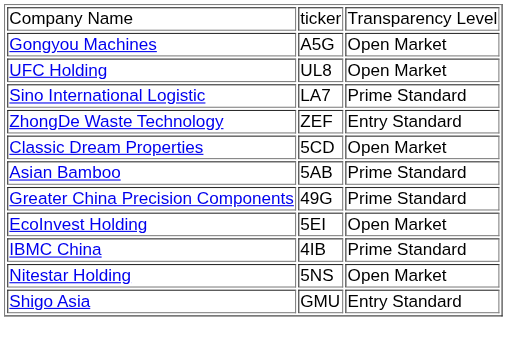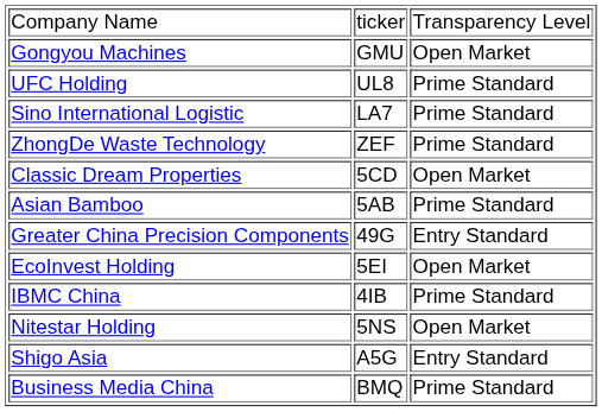Gongyou Machines | column 2: A5G -> GMU
UFC Holding | column 3: Open Market -> Prime Standard
ZhongDe Waste Technology | column 3: Entry Standard -> Prime Standard
Greater China Precision Components | column 3: Prime Standard -> Entry Standard
Shigo Asia | column 2: GMU -> A5G
+ row: Business Media China | BMQ | Prime Standard
